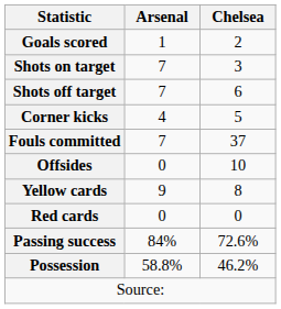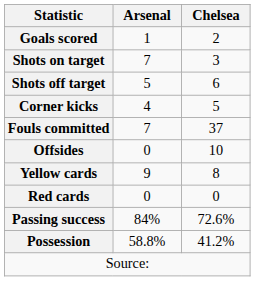Shots off target | Arsenal: 7 -> 5
Possession | Chelsea: 46.2% -> 41.2%
